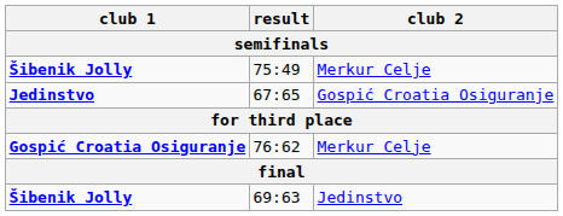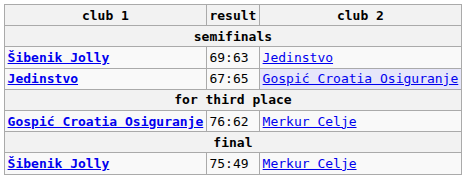rows swapped: 75:49 <-> 69:63
67:65 | club 2: no background -> lavender background
